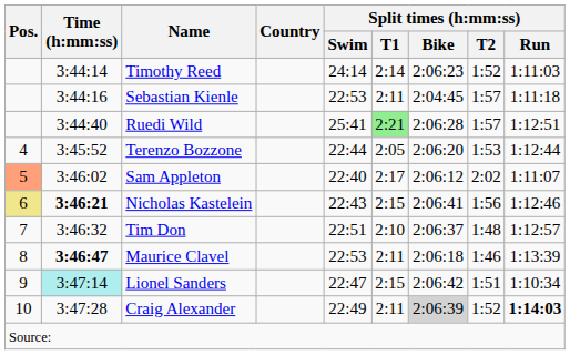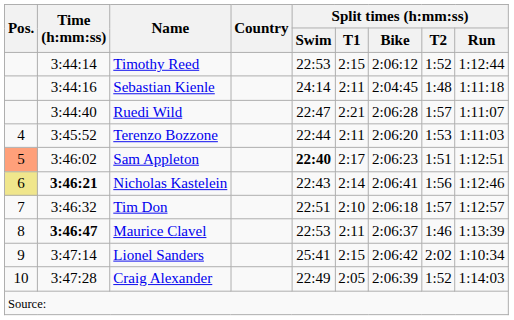Timothy Reed | Split times (h:mm:ss) / Swim: 24:14 -> 22:53
Timothy Reed | Split times (h:mm:ss) / T1: 2:14 -> 2:15
Timothy Reed | Split times (h:mm:ss) / Bike: 2:06:23 -> 2:06:12
Timothy Reed | Split times (h:mm:ss) / Run: 1:11:03 -> 1:12:44
Sebastian Kienle | Split times (h:mm:ss) / Swim: 22:53 -> 24:14
Sebastian Kienle | Split times (h:mm:ss) / T2: 1:57 -> 1:48
Ruedi Wild | Split times (h:mm:ss) / Swim: 25:41 -> 22:47
Ruedi Wild | Split times (h:mm:ss) / T1: lightgreen background -> no background
Ruedi Wild | Split times (h:mm:ss) / Run: 1:12:51 -> 1:11:07
Terenzo Bozzone | Split times (h:mm:ss) / T1: 2:05 -> 2:11
Terenzo Bozzone | Split times (h:mm:ss) / Run: 1:12:44 -> 1:11:03
Sam Appleton | Split times (h:mm:ss) / Swim: normal -> bold
Sam Appleton | Split times (h:mm:ss) / Bike: 2:06:12 -> 2:06:23
Sam Appleton | Split times (h:mm:ss) / T2: 2:02 -> 1:51
Sam Appleton | Split times (h:mm:ss) / Run: 1:11:07 -> 1:12:51
Nicholas Kastelein | Split times (h:mm:ss) / T1: 2:15 -> 2:14
Tim Don | Split times (h:mm:ss) / Bike: 2:06:37 -> 2:06:18
Tim Don | Split times (h:mm:ss) / T2: 1:48 -> 1:57
Maurice Clavel | Split times (h:mm:ss) / Bike: 2:06:18 -> 2:06:37
Lionel Sanders | Time (h:mm:ss): paleturquoise background -> no background
Lionel Sanders | Split times (h:mm:ss) / Swim: 22:47 -> 25:41
Lionel Sanders | Split times (h:mm:ss) / T2: 1:51 -> 2:02
Craig Alexander | Split times (h:mm:ss) / T1: 2:11 -> 2:05
Craig Alexander | Split times (h:mm:ss) / Bike: lightgrey background -> no background
Craig Alexander | Split times (h:mm:ss) / Run: bold -> normal
